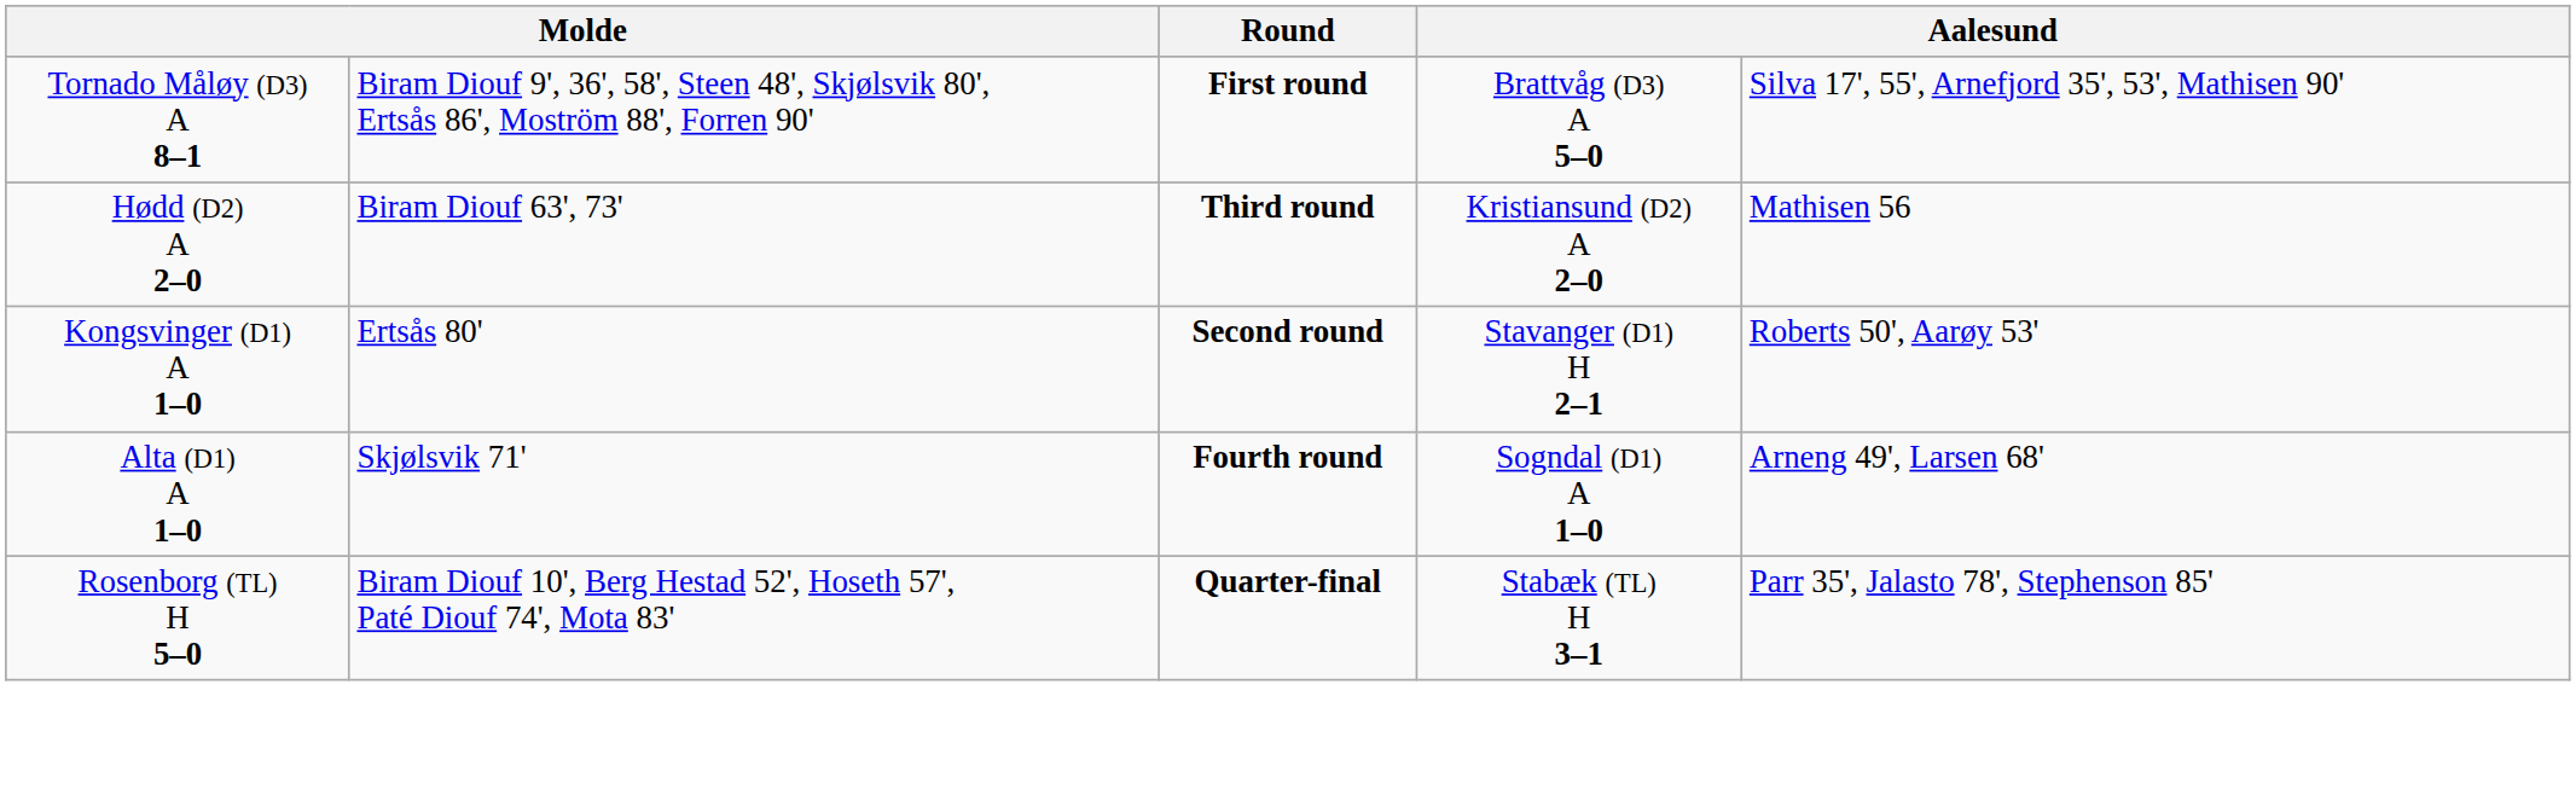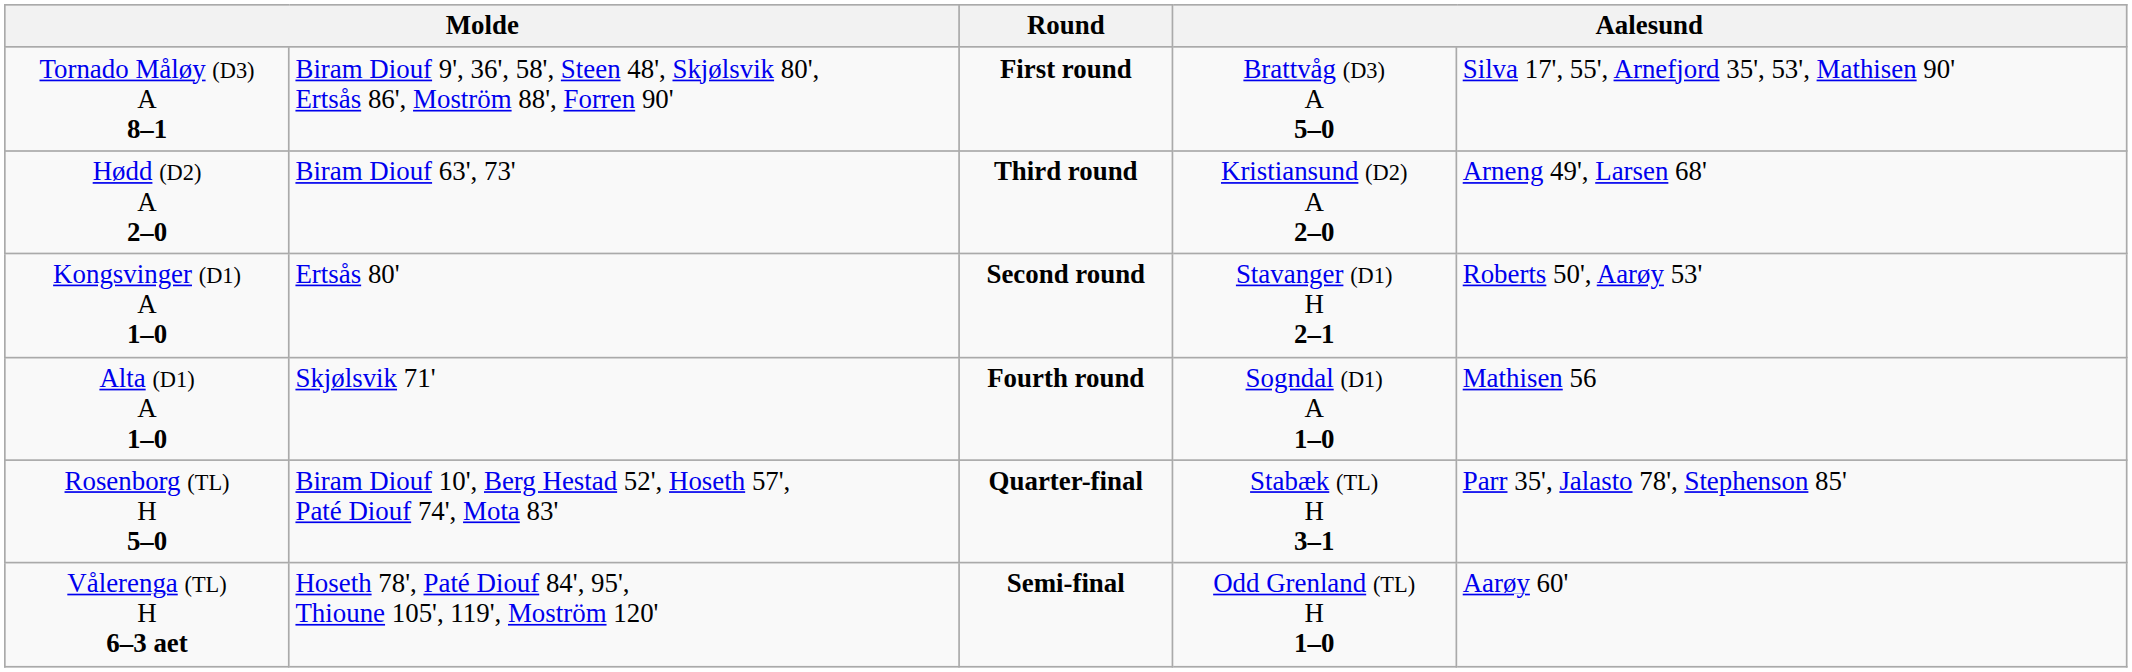Hødd (D2) A 2–0 | column 5: Mathisen 56 -> Arneng 49', Larsen 68'
Alta (D1) A 1–0 | column 5: Arneng 49', Larsen 68' -> Mathisen 56
+ row: Vålerenga (TL) H 6–3 aet | Hoseth 78', Paté Diouf 84', 95', Thioune 105', 119', Moström 120' | Semi-final | Odd Grenland (TL) H 1–0 | Aarøy 60'
